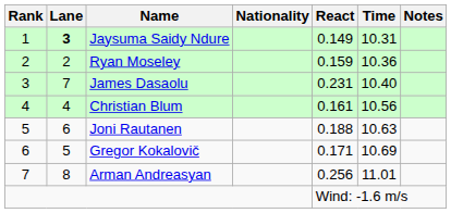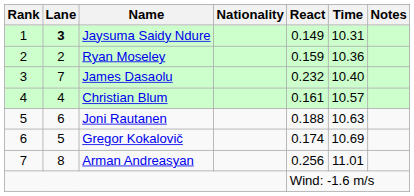James Dasaolu | React: 0.231 -> 0.232
Christian Blum | Time: 10.56 -> 10.57
Gregor Kokalovič | React: 0.171 -> 0.174
